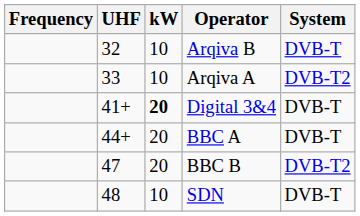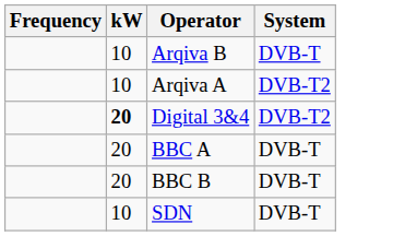- column: UHF | 32 | 33 | 41+ | 44+ | 47 | 48
Digital 3&4 | System: DVB-T -> DVB-T2
BBC B | System: DVB-T2 -> DVB-T
